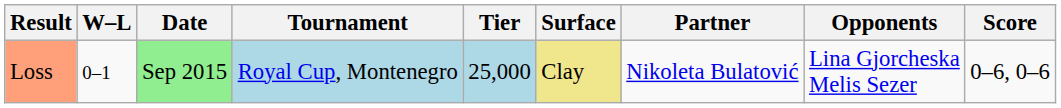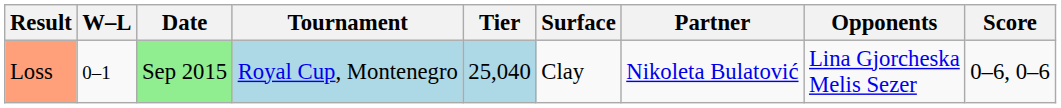Loss | Tier: 25,000 -> 25,040
Loss | Surface: khaki background -> no background
